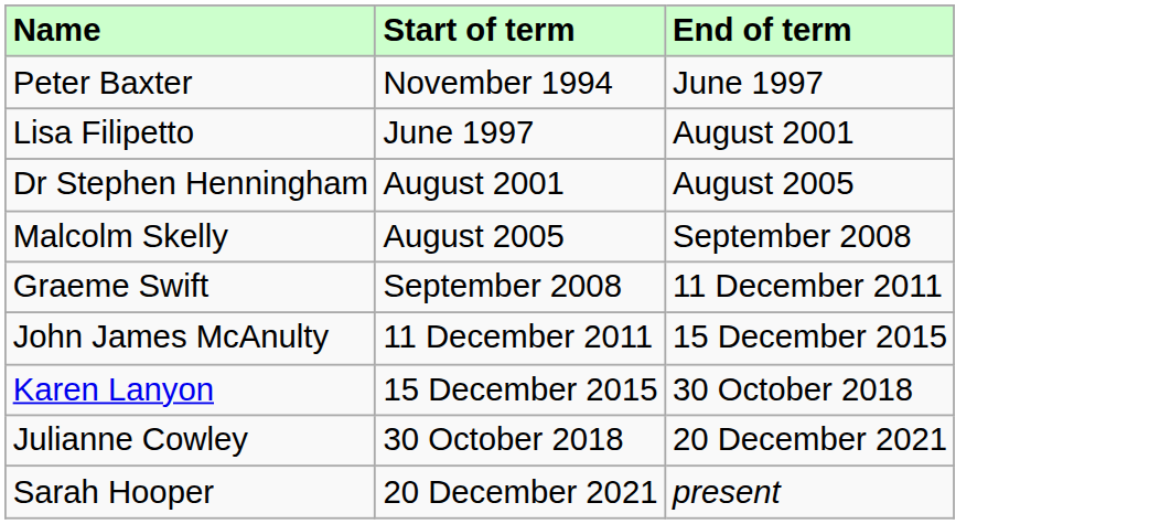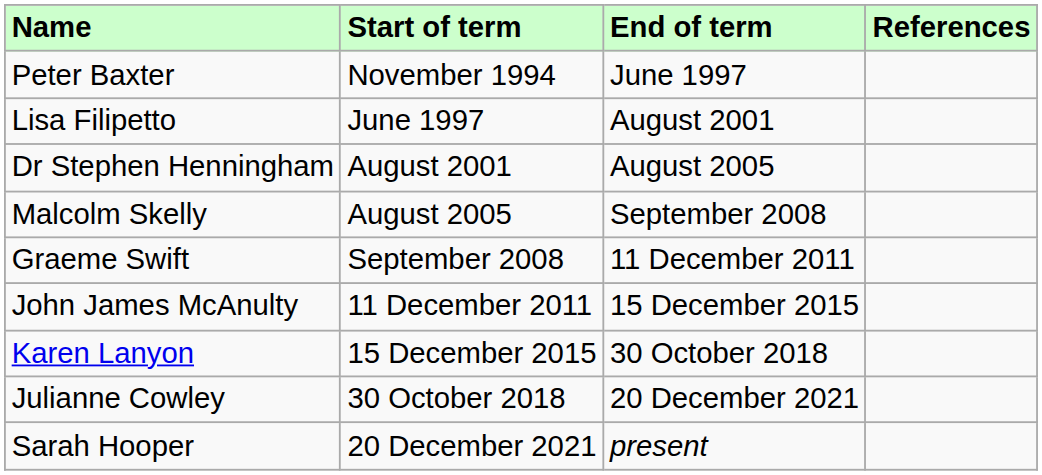+ column: References
